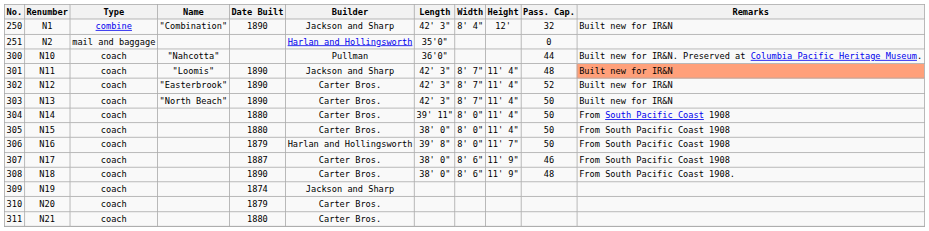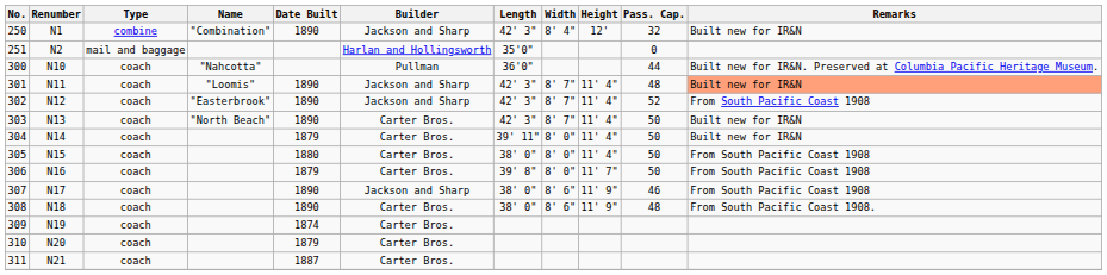302 | Builder: Carter Bros. -> Jackson and Sharp
302 | Remarks: Built new for IR&N -> From South Pacific Coast 1908
304 | Date Built: 1880 -> 1879
304 | Remarks: From South Pacific Coast 1908 -> Built new for IR&N
306 | Builder: Harlan and Hollingsworth -> Carter Bros.
307 | Date Built: 1887 -> 1890
307 | Builder: Carter Bros. -> Jackson and Sharp
309 | Builder: Jackson and Sharp -> Carter Bros.
311 | Date Built: 1880 -> 1887
